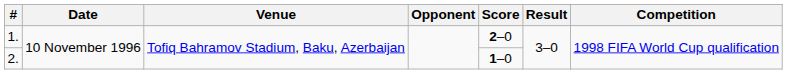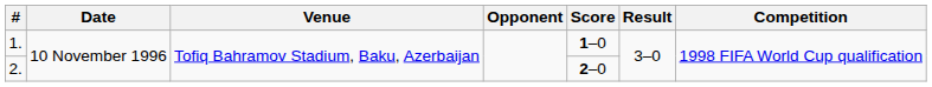1. | Score: 2–0 -> 1–0
2. | Score: 1–0 -> 2–0
